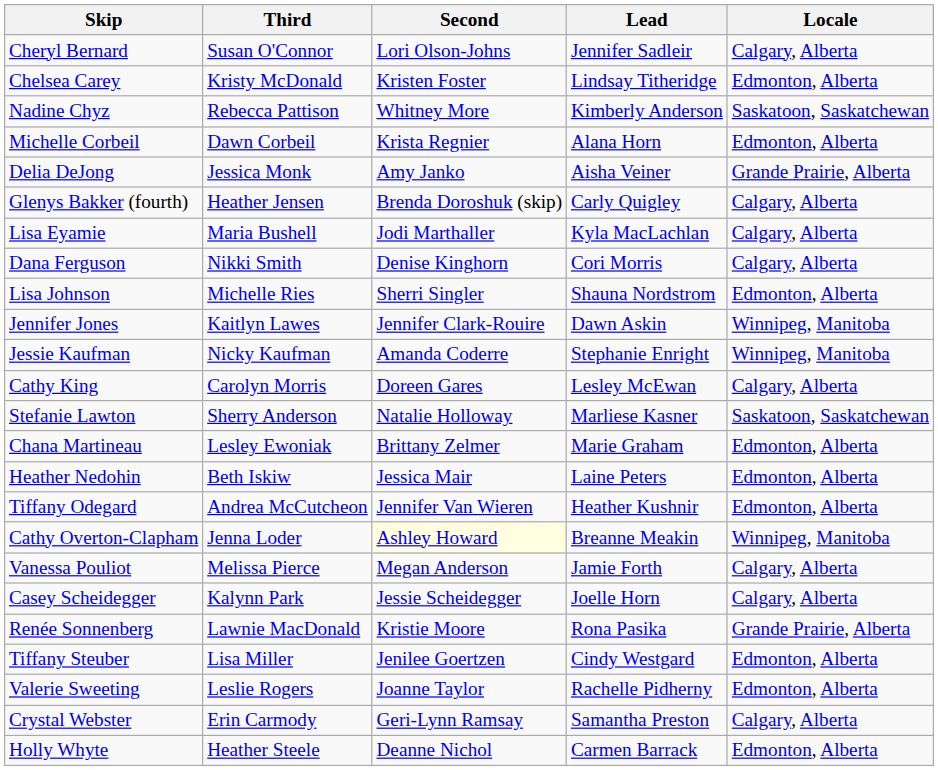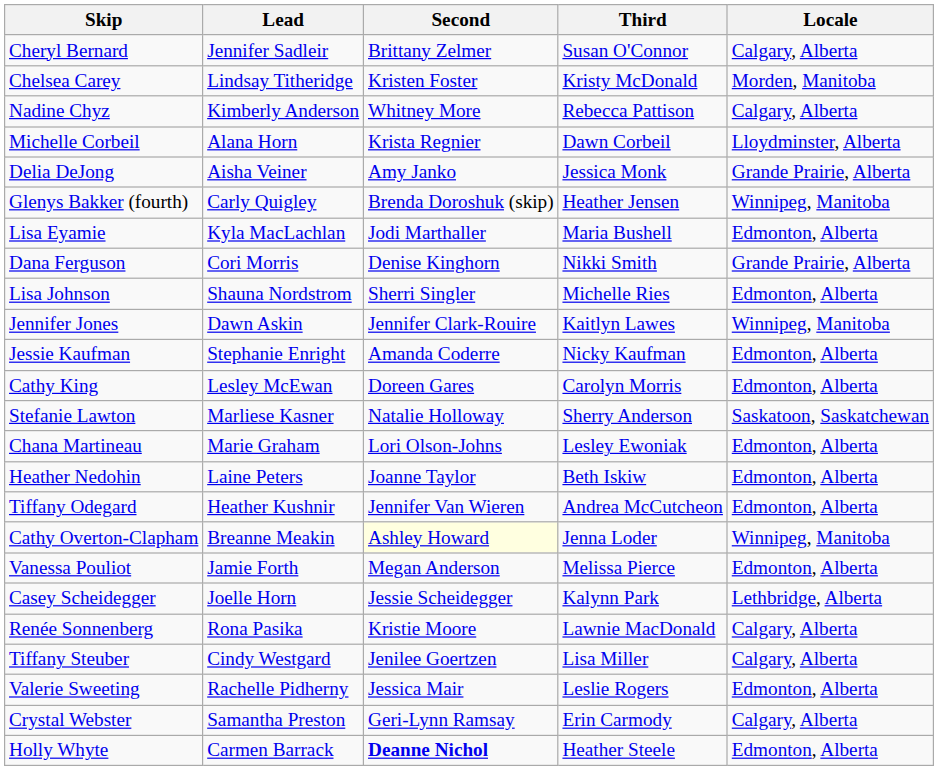columns swapped: Third <-> Lead
Cheryl Bernard | Second: Lori Olson-Johns -> Brittany Zelmer
Chelsea Carey | Locale: Edmonton, Alberta -> Morden, Manitoba
Nadine Chyz | Locale: Saskatoon, Saskatchewan -> Calgary, Alberta
Michelle Corbeil | Locale: Edmonton, Alberta -> Lloydminster, Alberta
Glenys Bakker (fourth) | Locale: Calgary, Alberta -> Winnipeg, Manitoba
Lisa Eyamie | Locale: Calgary, Alberta -> Edmonton, Alberta
Dana Ferguson | Locale: Calgary, Alberta -> Grande Prairie, Alberta
Jessie Kaufman | Locale: Winnipeg, Manitoba -> Edmonton, Alberta
Cathy King | Locale: Calgary, Alberta -> Edmonton, Alberta
Chana Martineau | Second: Brittany Zelmer -> Lori Olson-Johns
Heather Nedohin | Second: Jessica Mair -> Joanne Taylor
Vanessa Pouliot | Locale: Calgary, Alberta -> Edmonton, Alberta
Casey Scheidegger | Locale: Calgary, Alberta -> Lethbridge, Alberta
Renée Sonnenberg | Locale: Grande Prairie, Alberta -> Calgary, Alberta
Tiffany Steuber | Locale: Edmonton, Alberta -> Calgary, Alberta
Valerie Sweeting | Second: Joanne Taylor -> Jessica Mair
Holly Whyte | Second: normal -> bold
